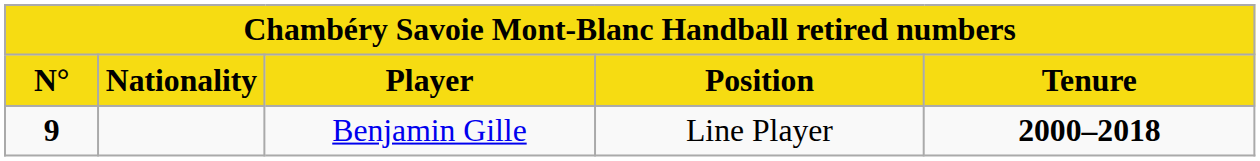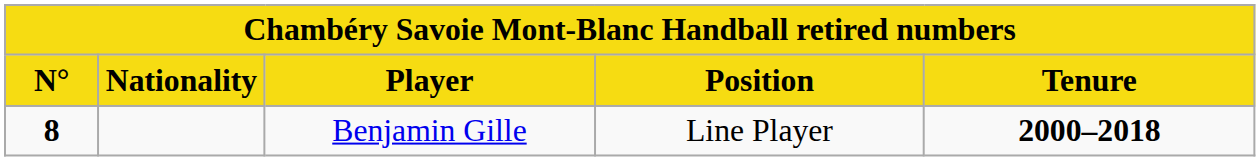Benjamin Gille | N°: 9 -> 8
